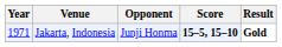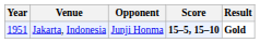Jakarta, Indonesia | Year: 1971 -> 1951
